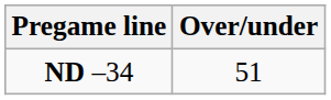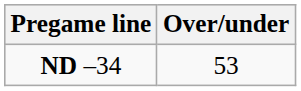ND –34 | Over/under: 51 -> 53
